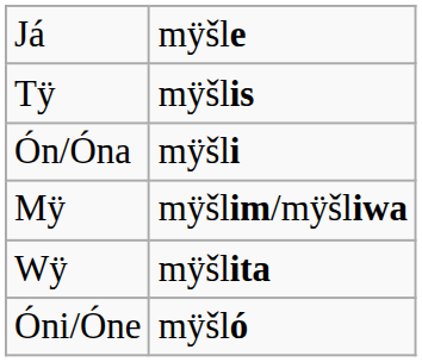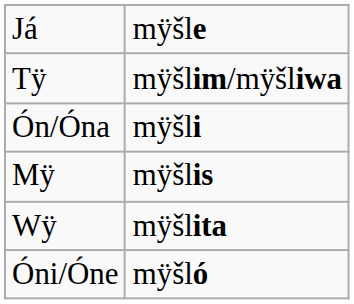Tÿ | column 2: mÿšlis -> mÿšlim/mÿšliwa
Mÿ | column 2: mÿšlim/mÿšliwa -> mÿšlis
